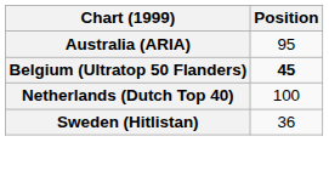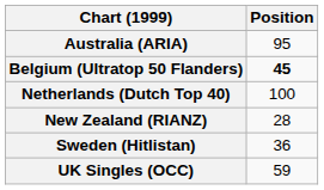+ row: New Zealand (RIANZ) | 28
+ row: UK Singles (OCC) | 59
